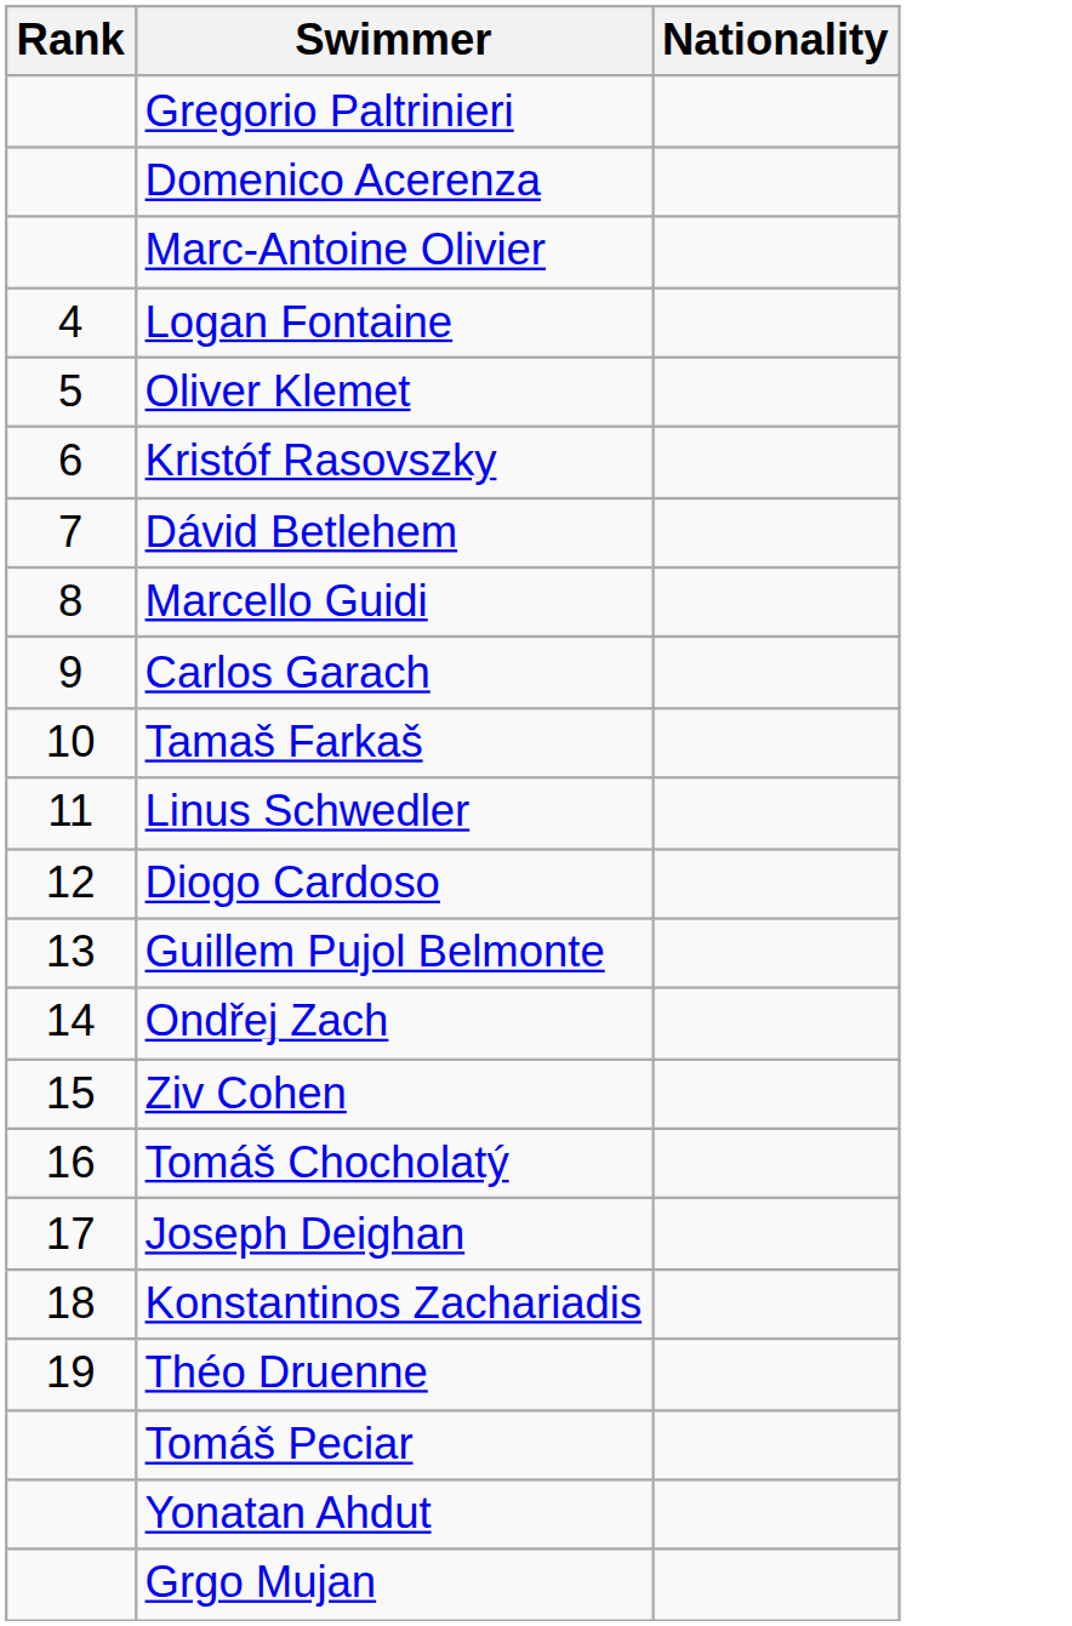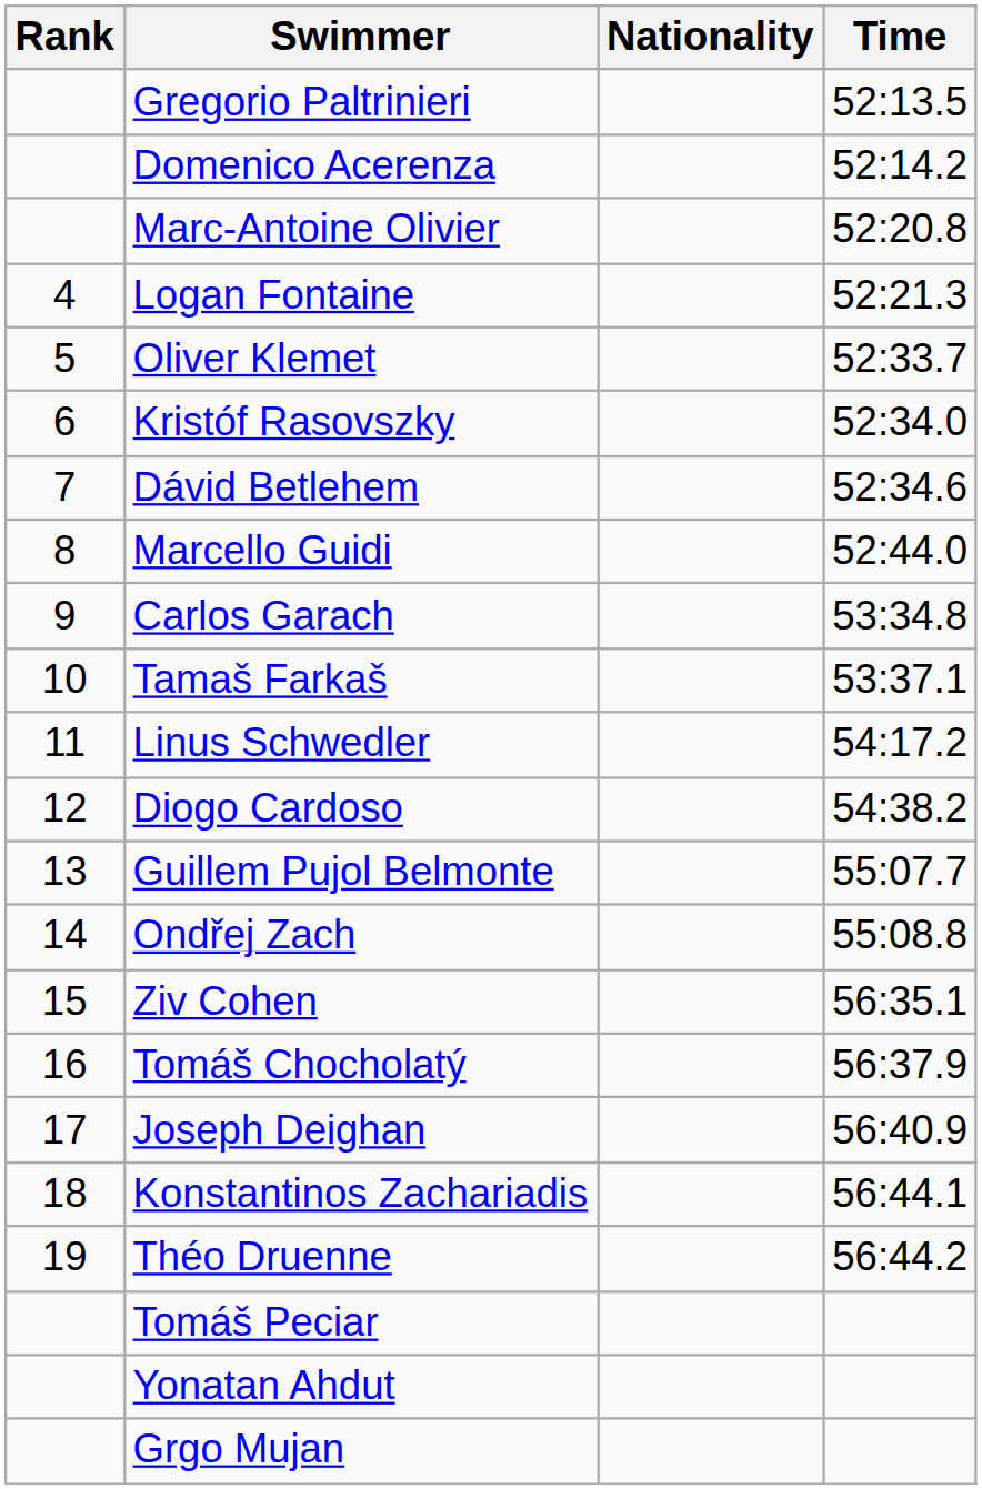+ column: Time | 52:13.5 | 52:14.2 | 52:20.8 | 52:21.3 | 52:33.7 | 52:34.0 | 52:34.6 | 52:44.0 | 53:34.8 | 53:37.1 | 54:17.2 | 54:38.2 | 55:07.7 | 55:08.8 | 56:35.1 | 56:37.9 | 56:40.9 | 56:44.1 | 56:44.2
